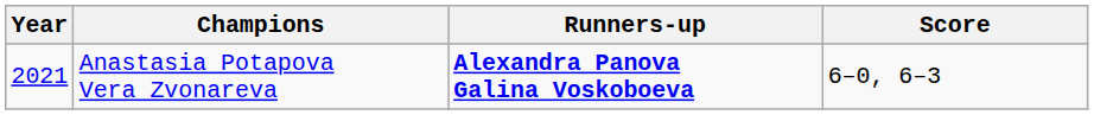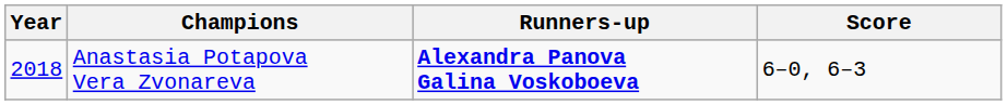Anastasia Potapova Vera Zvonareva | Year: 2021 -> 2018
